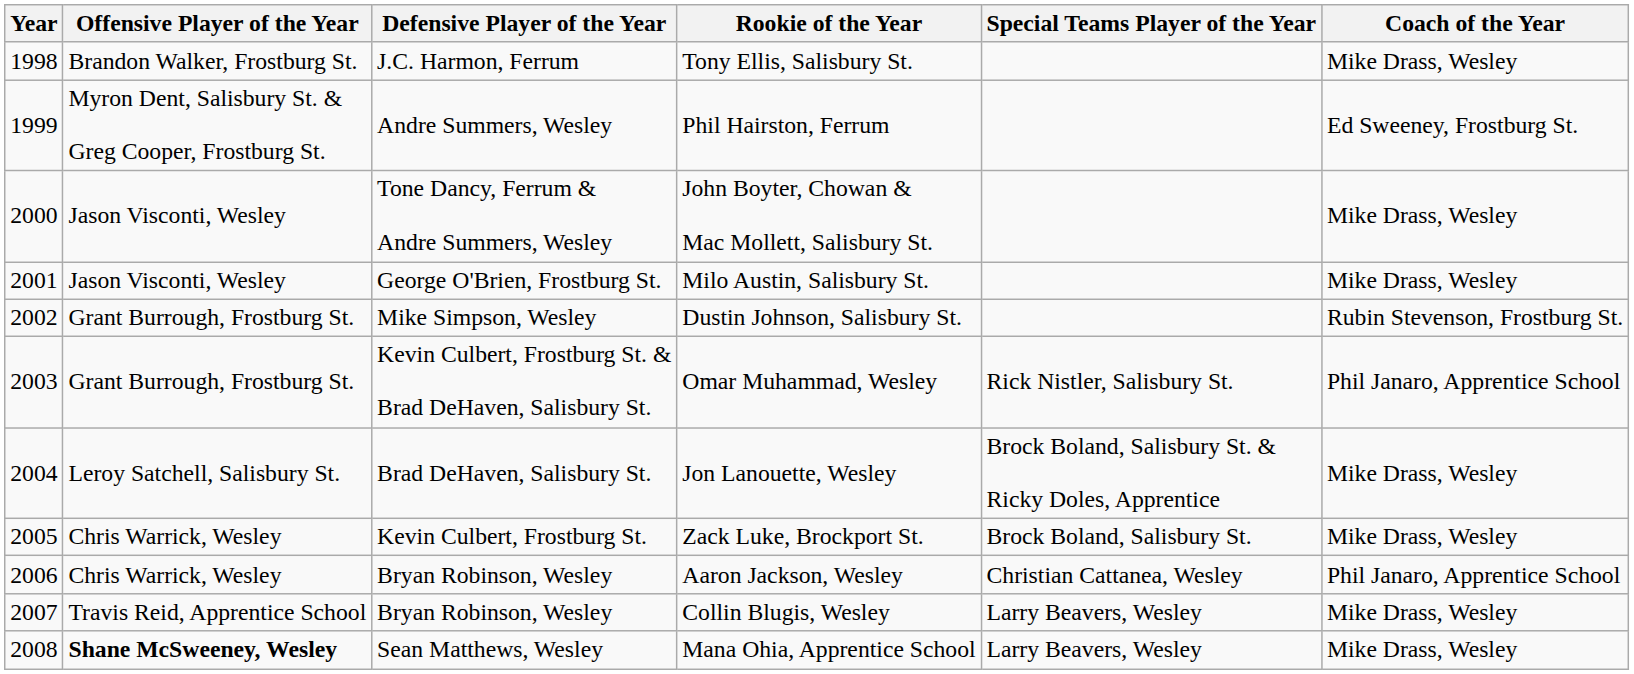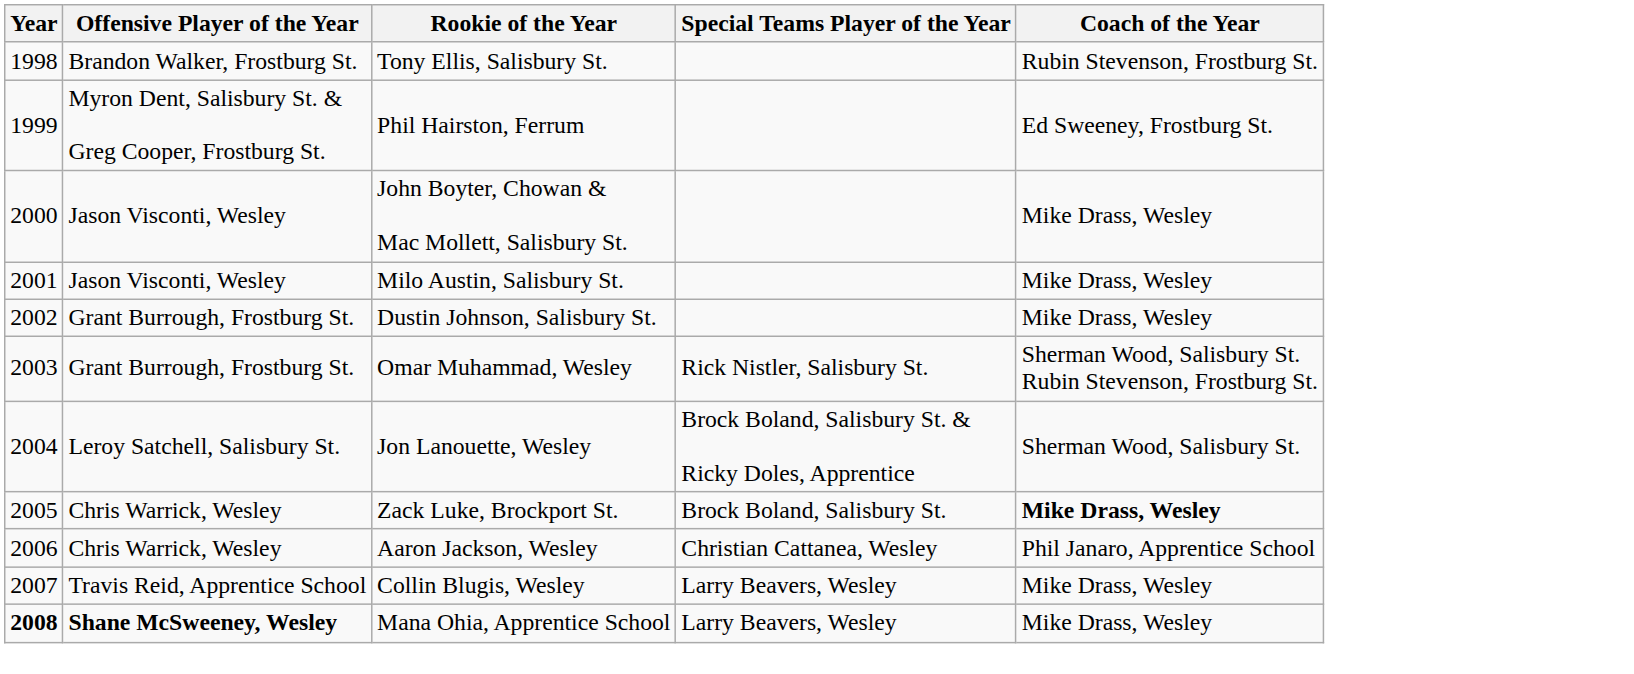- column: Defensive Player of the Year | J.C. Harmon, Ferrum | Andre Summers, Wesley | Tone Dancy, Ferrum & Andre Summers, Wesley | George O'Brien, Frostburg St. | Mike Simpson, Wesley | Kevin Culbert, Frostburg St. & Brad DeHaven, Salisbury St. | Brad DeHaven, Salisbury St. | Kevin Culbert, Frostburg St. | Bryan Robinson, Wesley | Bryan Robinson, Wesley | Sean Matthews, Wesley
Tony Ellis, Salisbury St. | Coach of the Year: Mike Drass, Wesley -> Rubin Stevenson, Frostburg St.
Dustin Johnson, Salisbury St. | Coach of the Year: Rubin Stevenson, Frostburg St. -> Mike Drass, Wesley
Omar Muhammad, Wesley | Coach of the Year: Phil Janaro, Apprentice School -> Sherman Wood, Salisbury St. Rubin Stevenson, Frostburg St.
Jon Lanouette, Wesley | Coach of the Year: Mike Drass, Wesley -> Sherman Wood, Salisbury St.
Zack Luke, Brockport St. | Coach of the Year: normal -> bold
Mana Ohia, Apprentice School | Year: normal -> bold
